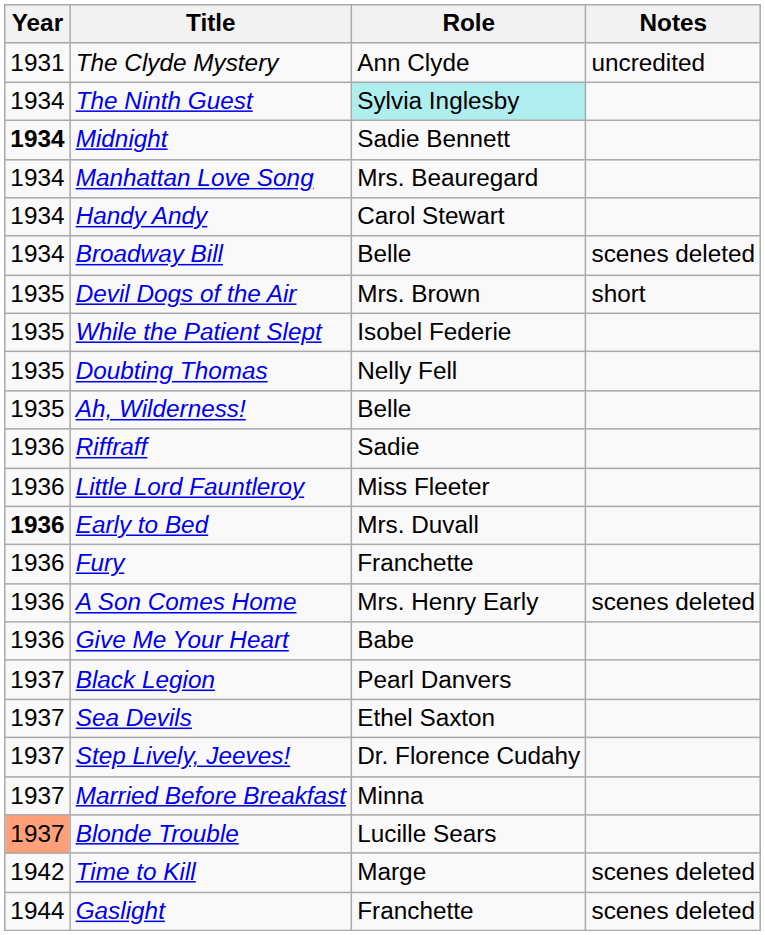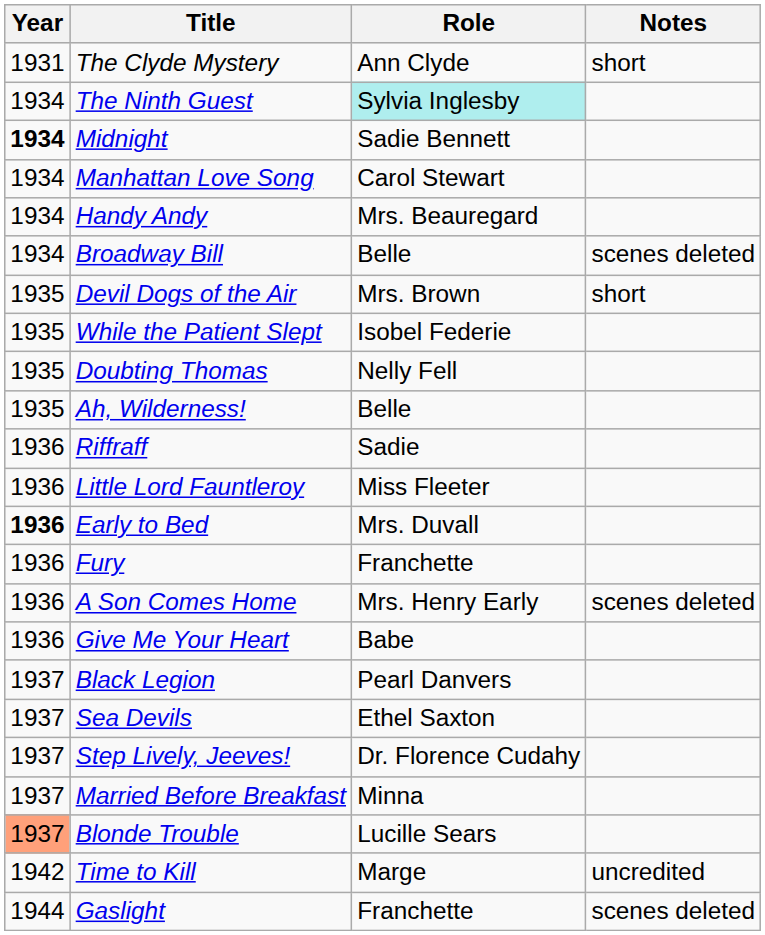The Clyde Mystery | Notes: uncredited -> short
Manhattan Love Song | Role: Mrs. Beauregard -> Carol Stewart
Handy Andy | Role: Carol Stewart -> Mrs. Beauregard
Time to Kill | Notes: scenes deleted -> uncredited
